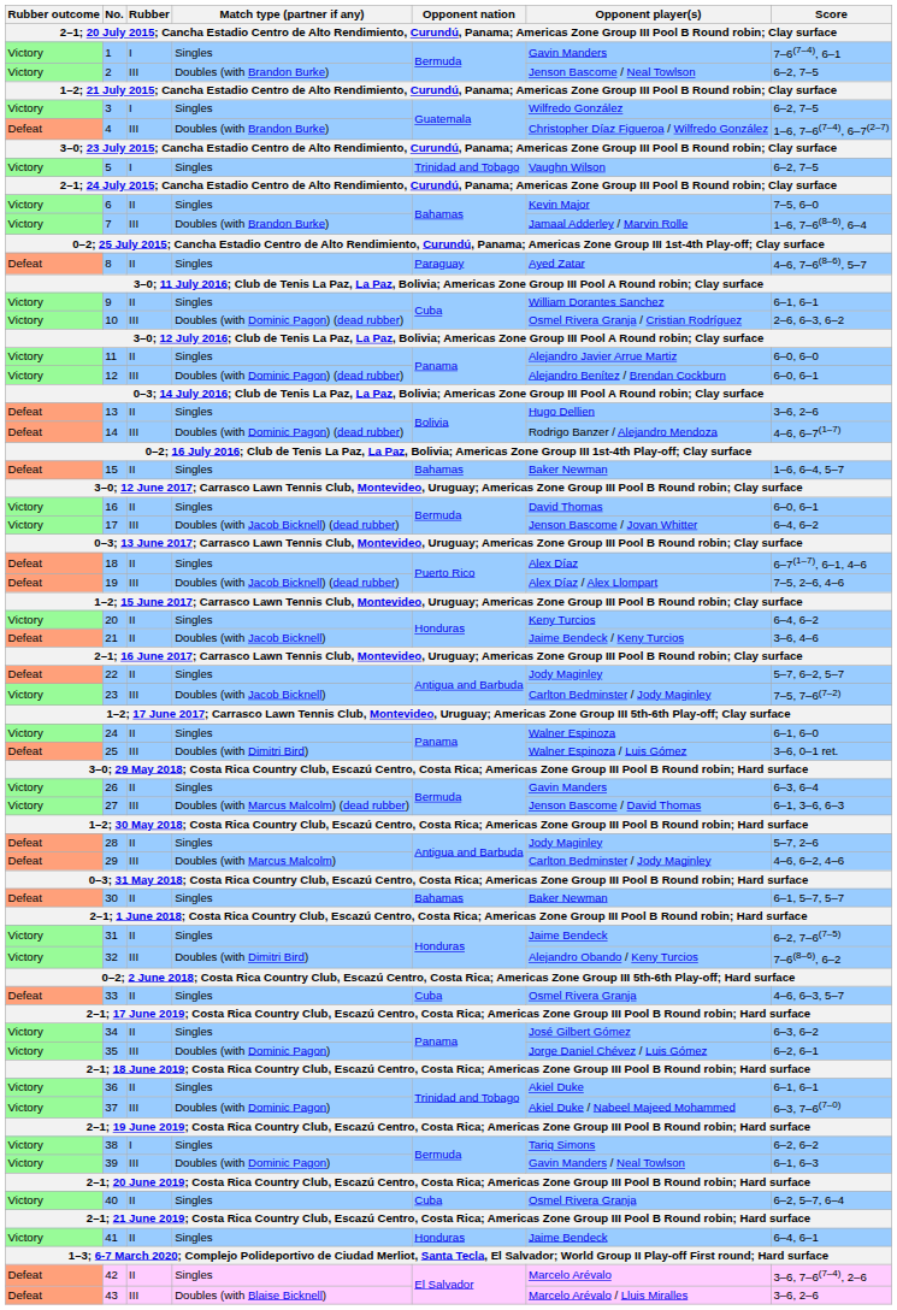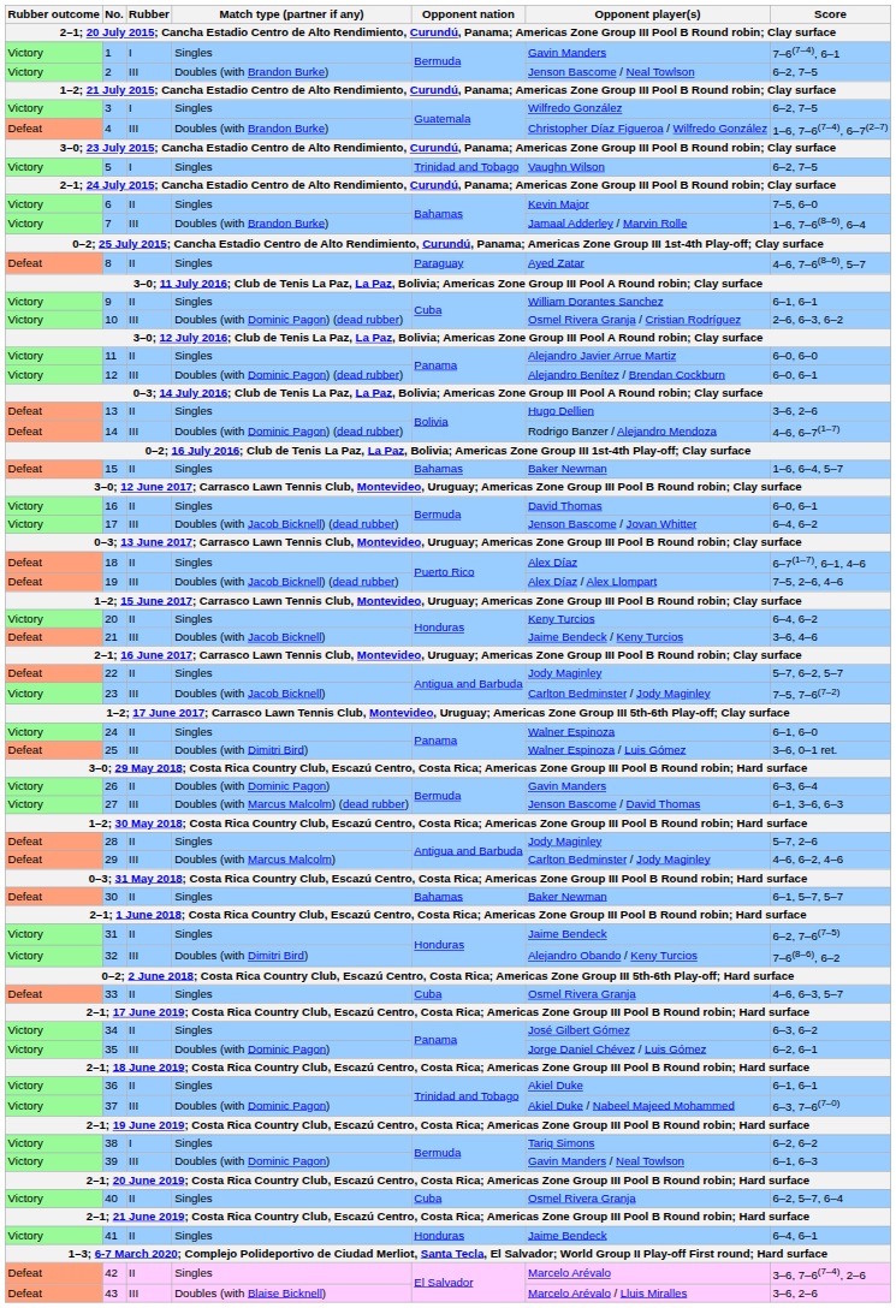21 | Rubber: II -> III
26 | Match type (partner if any): Singles -> Doubles (with Dominic Pagon)
